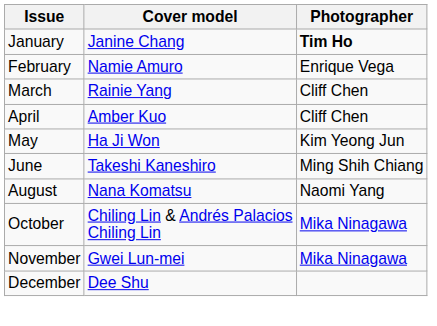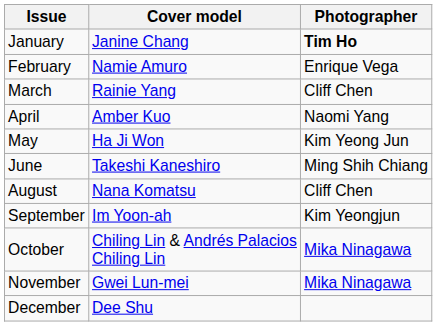April | Photographer: Cliff Chen -> Naomi Yang
August | Photographer: Naomi Yang -> Cliff Chen
+ row: September | Im Yoon-ah | Kim Yeongjun
